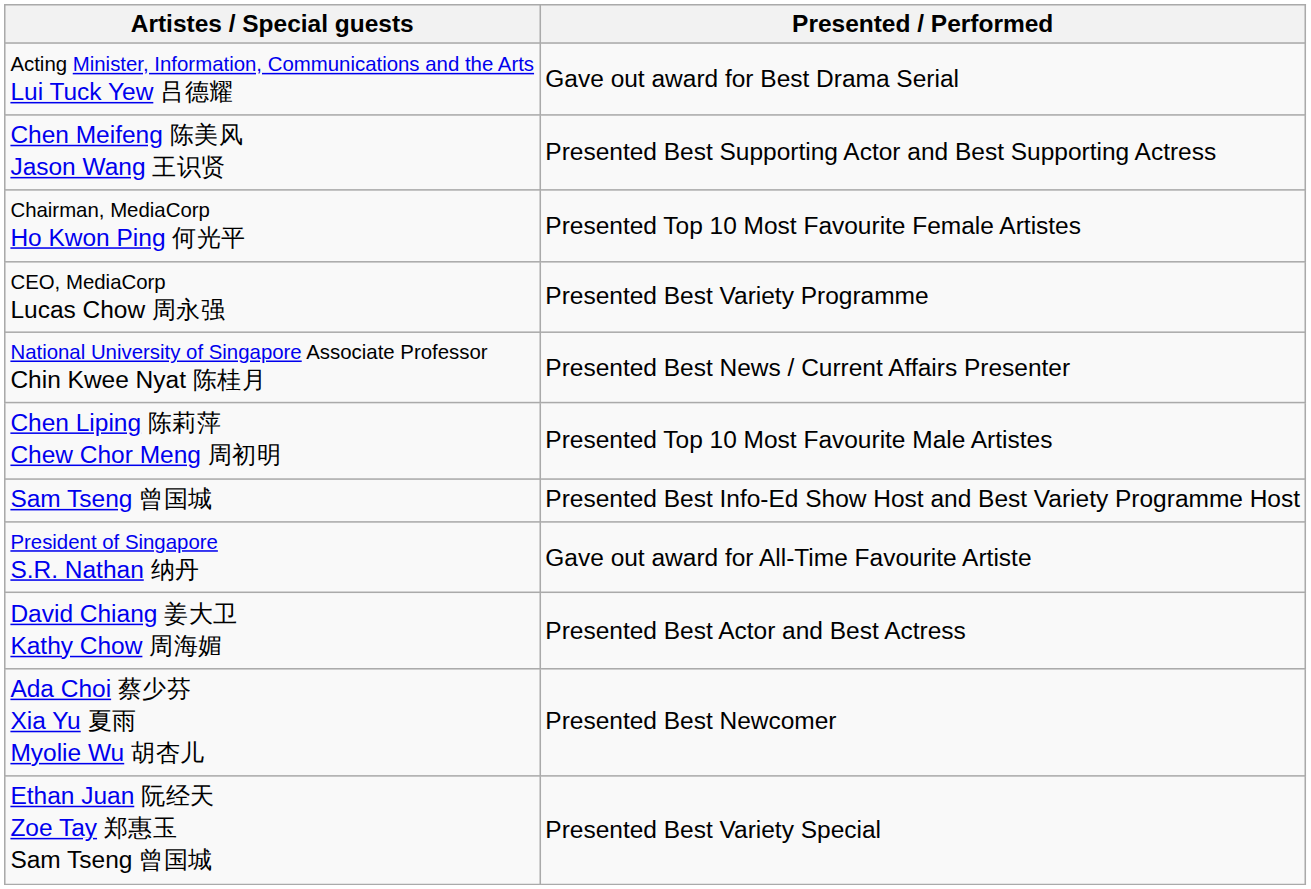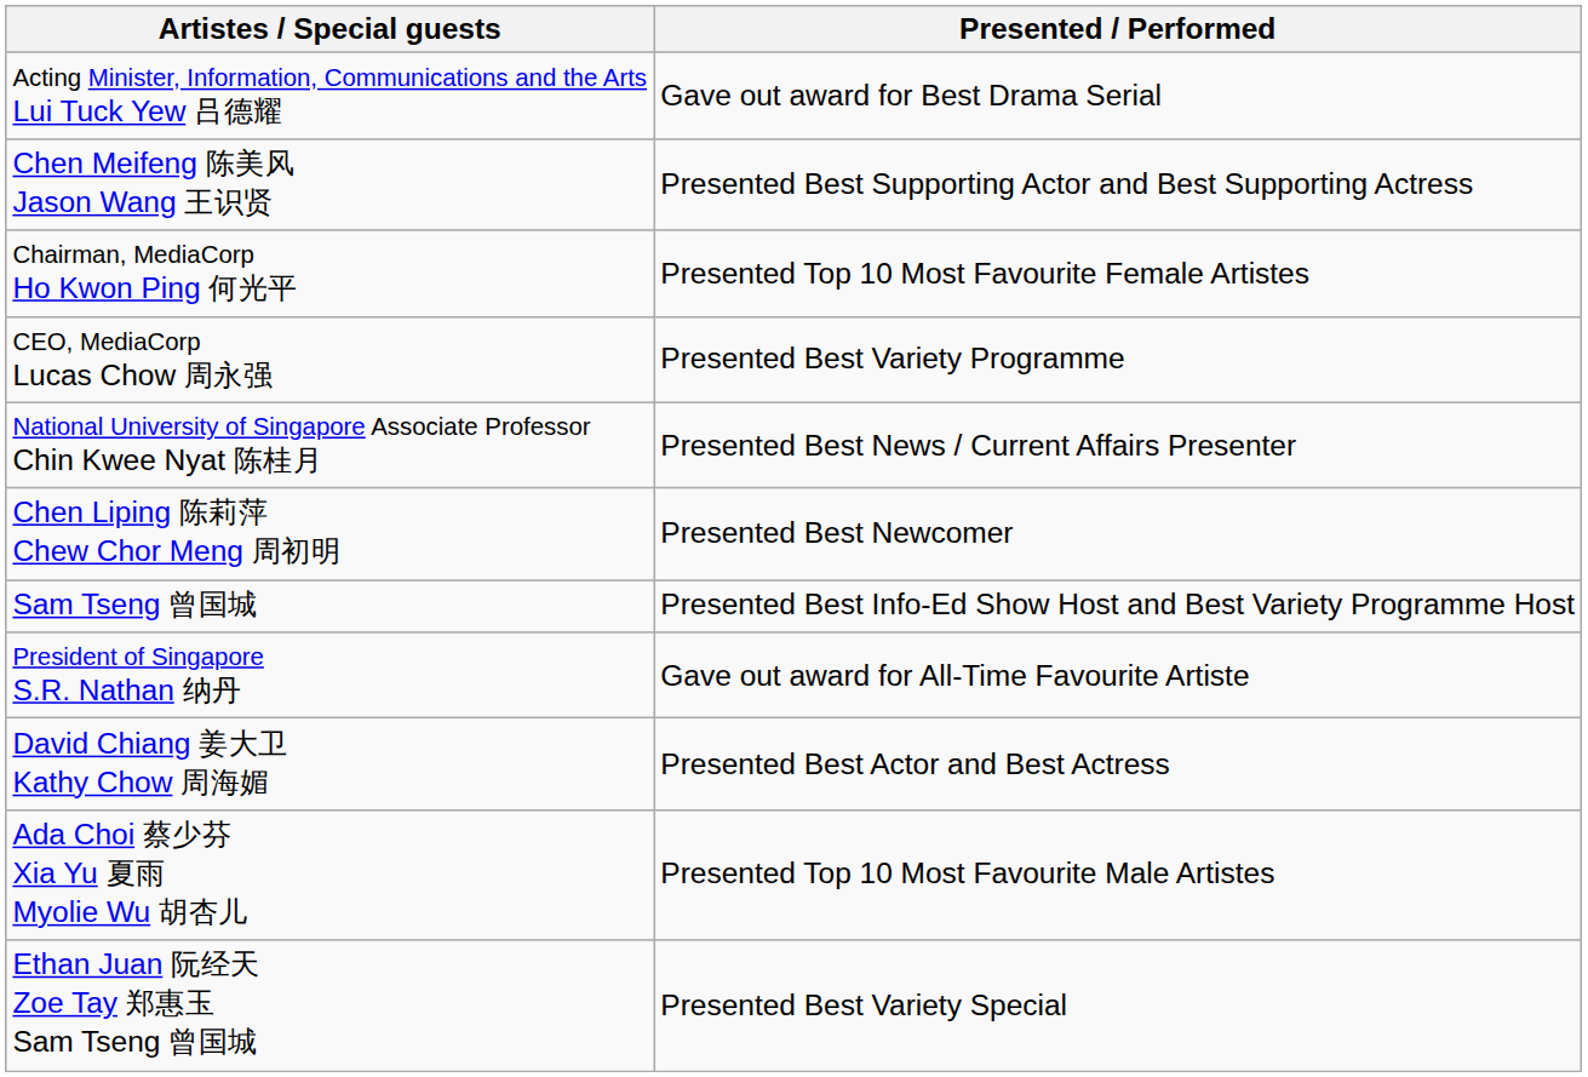Chen Liping 陈莉萍 Chew Chor Meng 周初明 | Presented / Performed: Presented Top 10 Most Favourite Male Artistes -> Presented Best Newcomer
Ada Choi 蔡少芬 Xia Yu 夏雨 Myolie Wu 胡杏儿 | Presented / Performed: Presented Best Newcomer -> Presented Top 10 Most Favourite Male Artistes
